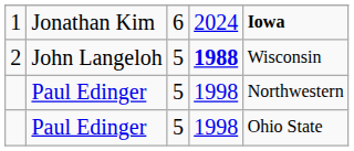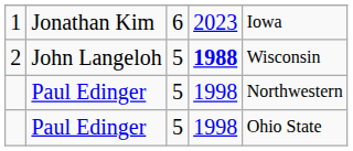1 | column 4: 2024 -> 2023
1 | column 5: bold -> normal
